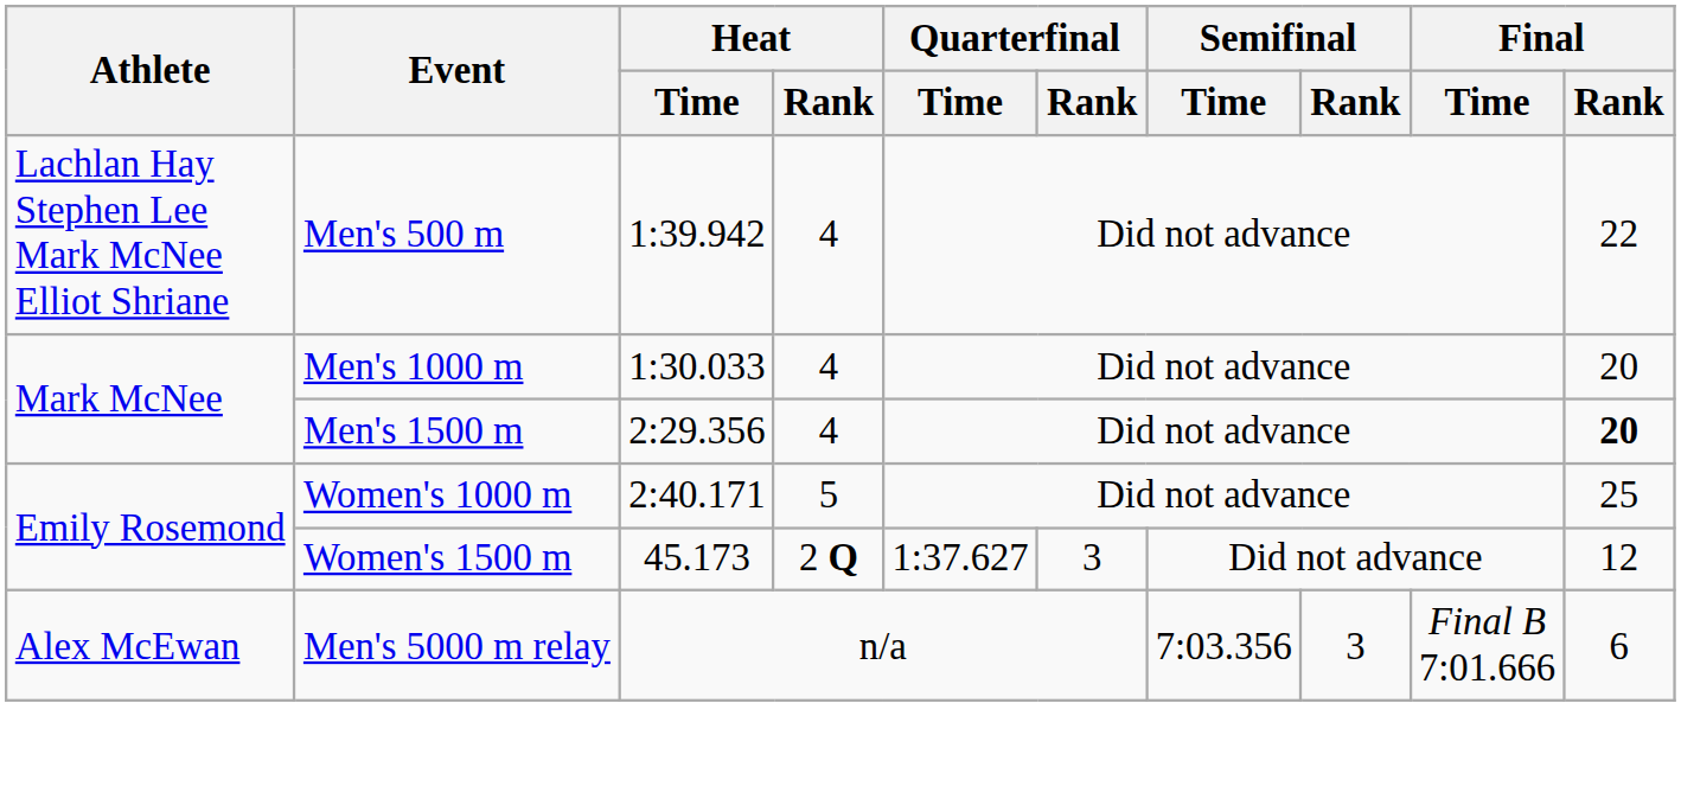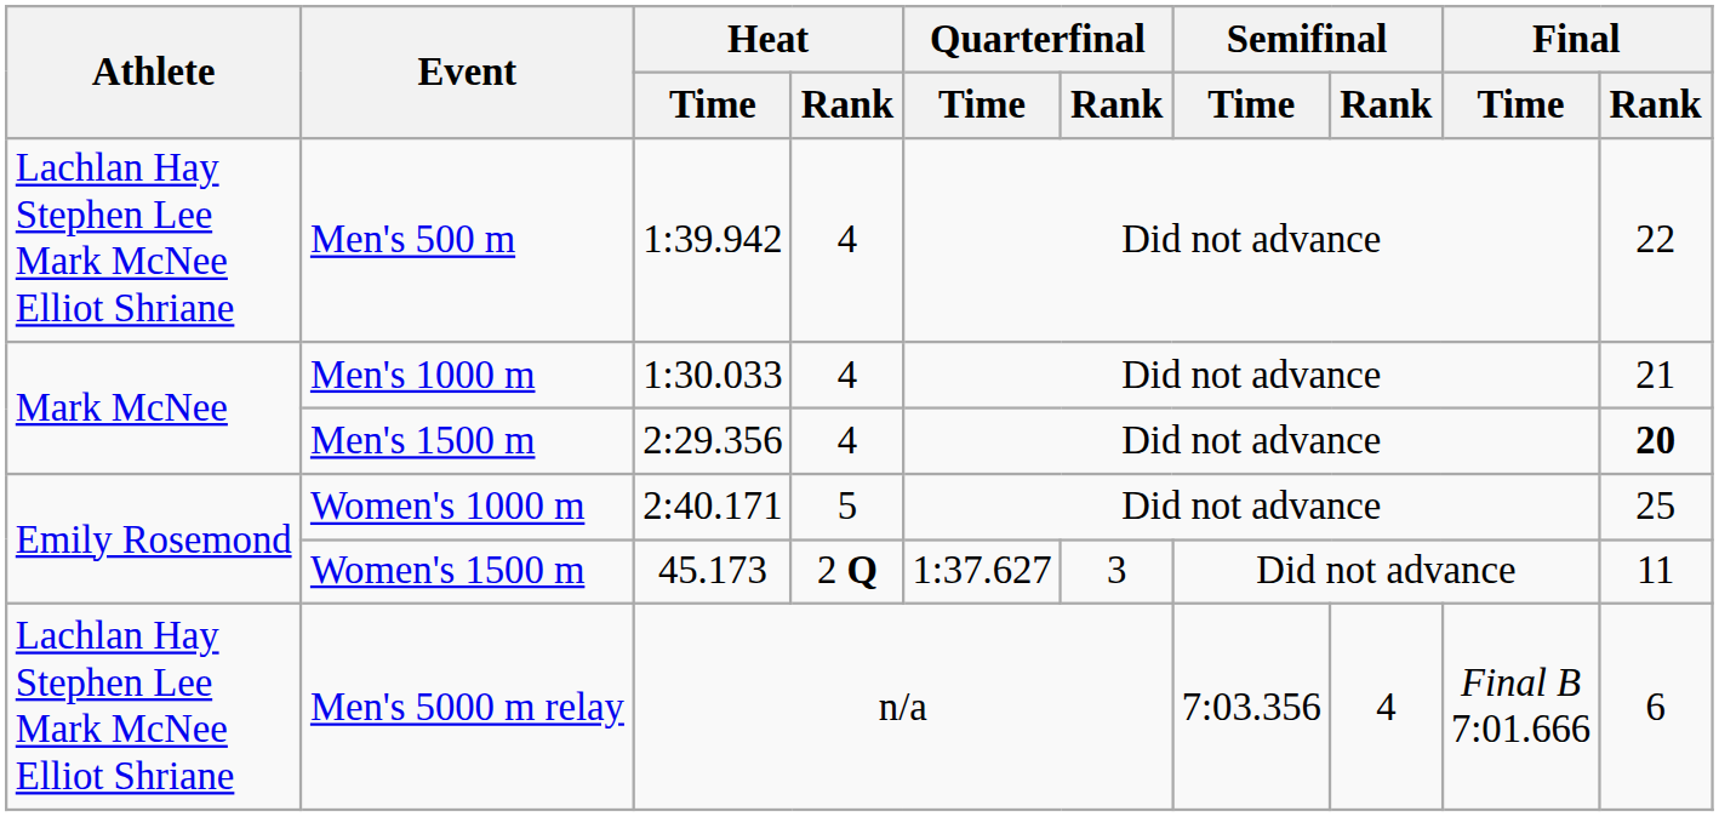Men's 1000 m | Final / Rank: 20 -> 21
Women's 1500 m | Final / Rank: 12 -> 11
Men's 5000 m relay | Athlete: Alex McEwan -> Lachlan Hay Stephen Lee Mark McNee Elliot Shriane
Men's 5000 m relay | Semifinal / Rank: 3 -> 4
